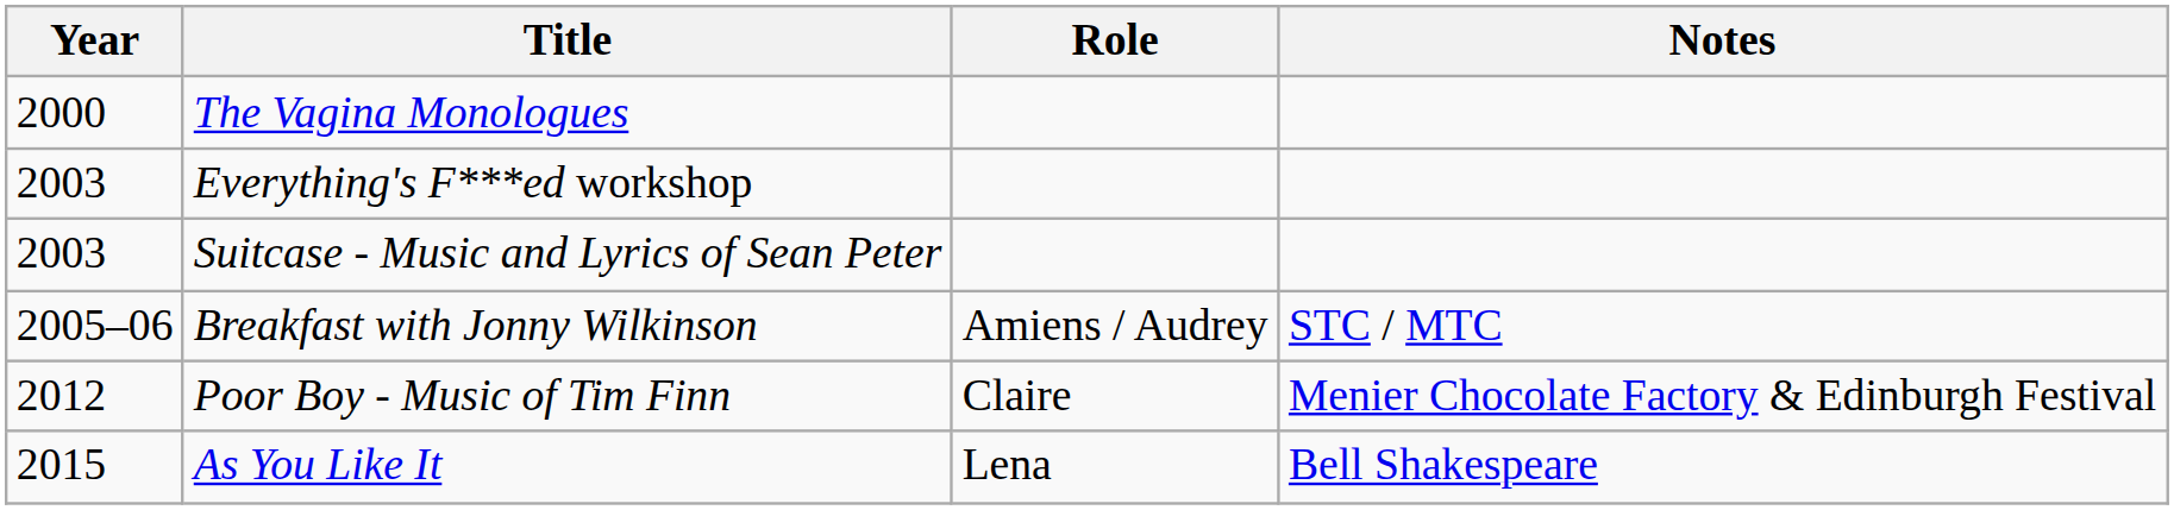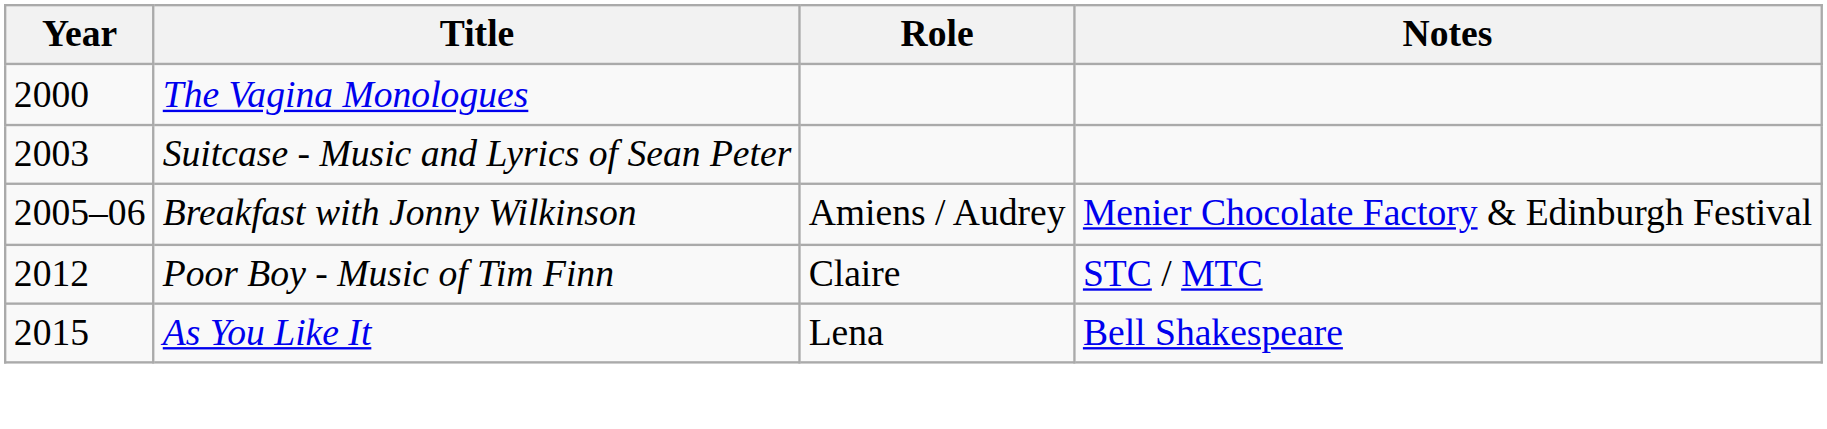- row: 2003 | Everything's F***ed workshop
Breakfast with Jonny Wilkinson | Notes: STC / MTC -> Menier Chocolate Factory & Edinburgh Festival
Poor Boy - Music of Tim Finn | Notes: Menier Chocolate Factory & Edinburgh Festival -> STC / MTC
